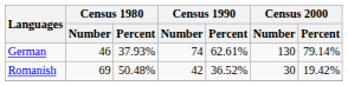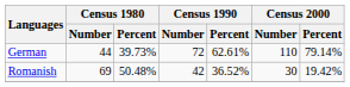German | Census 1980 / Number: 46 -> 44
German | Census 1980 / Percent: 37.93% -> 39.73%
German | Census 1990 / Number: 74 -> 72
German | Census 2000 / Number: 130 -> 110
